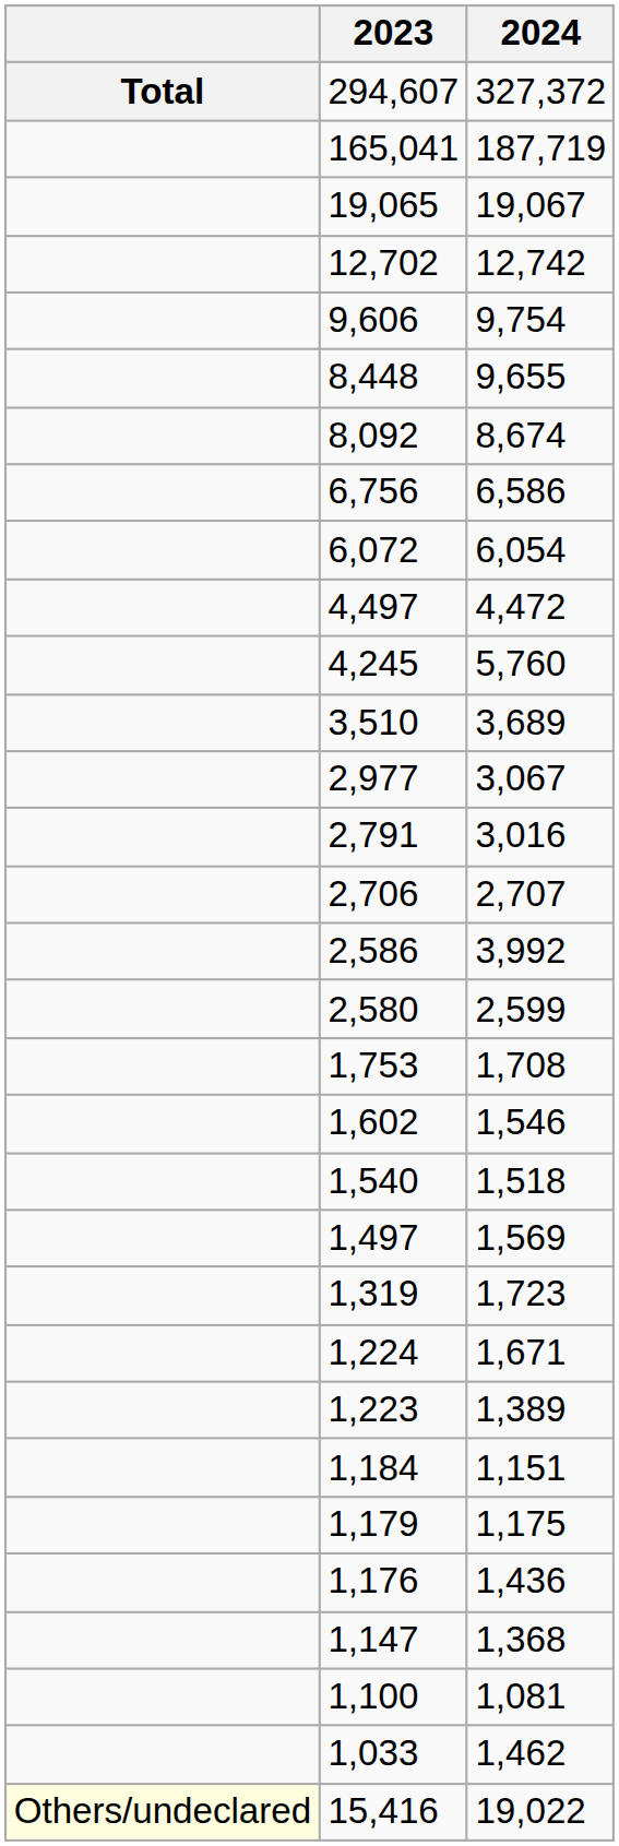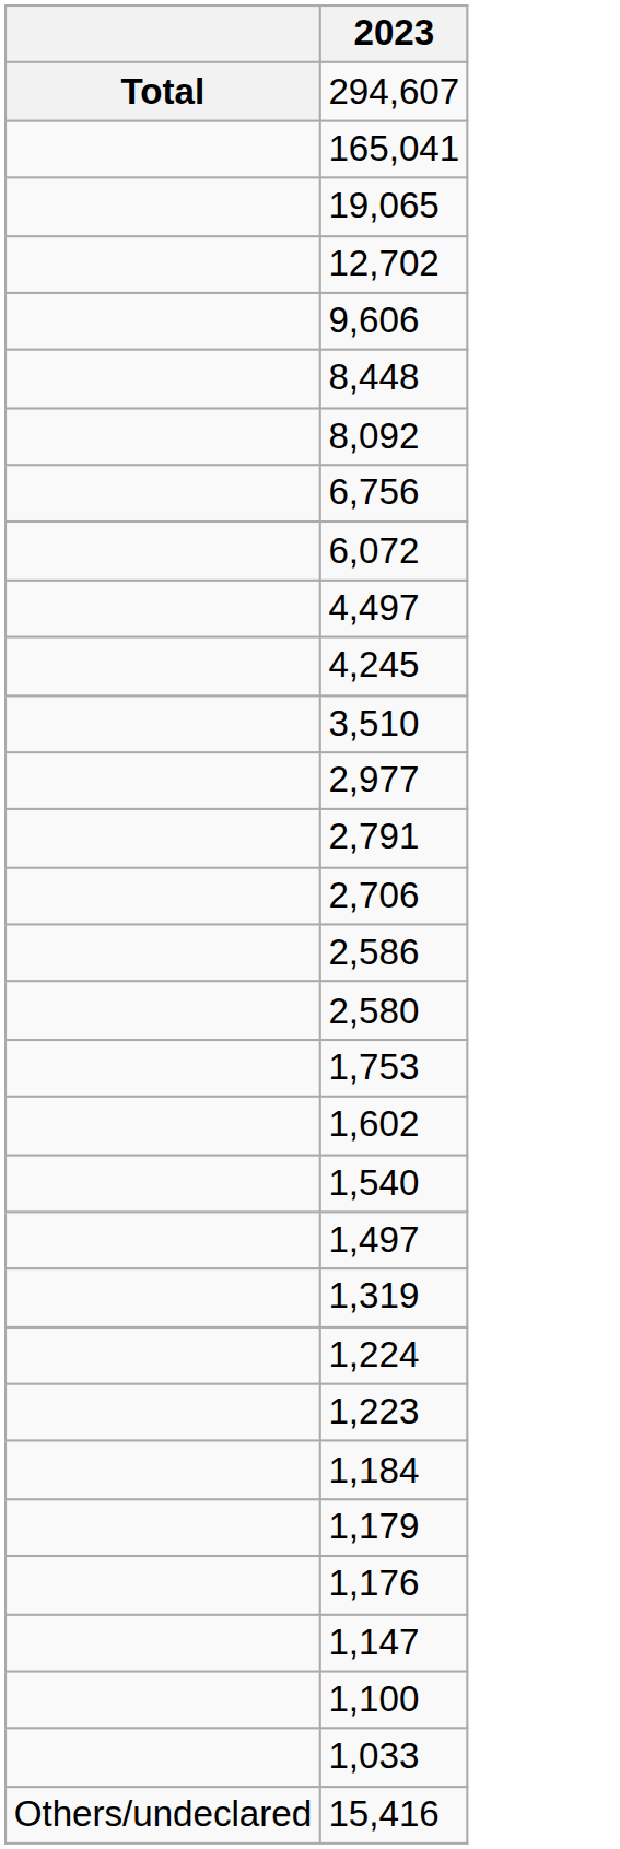- column: 2024 | 327,372 | 187,719 | 19,067 | 12,742 | 9,754 | 9,655 | 8,674 | 6,586 | 6,054 | 4,472 | 5,760 | 3,689 | 3,067 | 3,016 | 2,707 | 3,992 | 2,599 | 1,708 | 1,546 | 1,518 | 1,569 | 1,723 | 1,671 | 1,389 | 1,151 | 1,175 | 1,436 | 1,368 | 1,081 | 1,462 | 19,022
15,416 | column 1: lightyellow background -> no background
